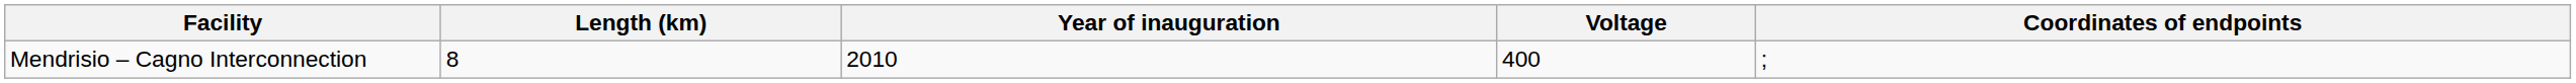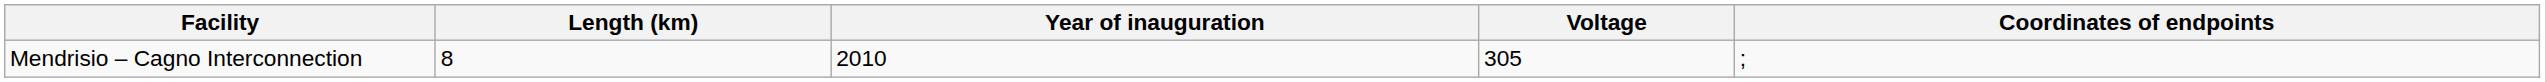Mendrisio – Cagno Interconnection | Voltage: 400 -> 305
